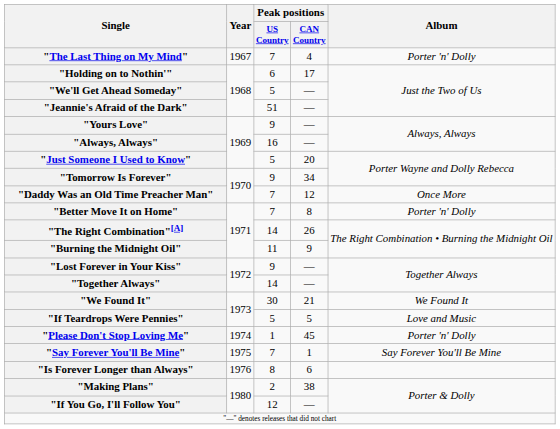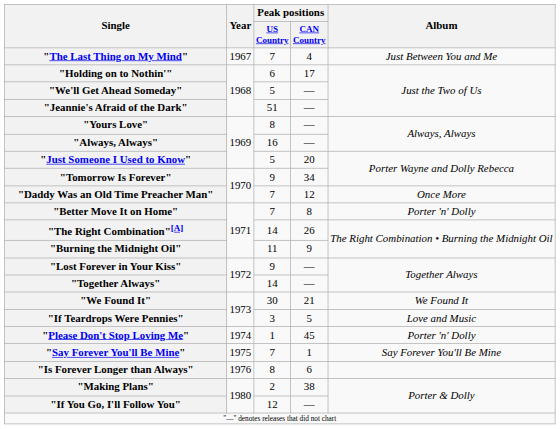"The Last Thing on My Mind" | Album: Porter 'n' Dolly -> Just Between You and Me
"Yours Love" | Peak positions / US Country: 9 -> 8
"If Teardrops Were Pennies" | Peak positions / US Country: 5 -> 3
